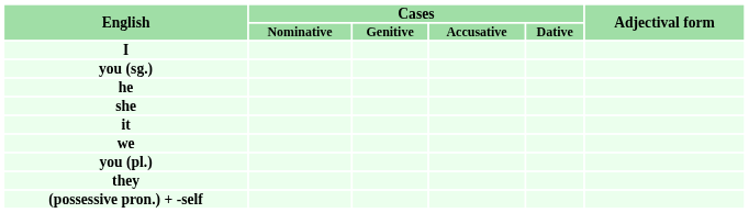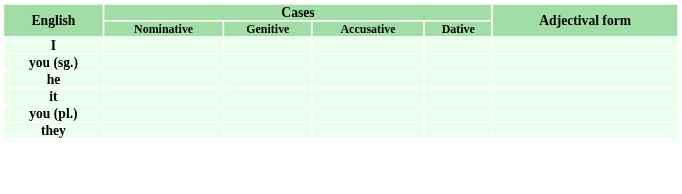- row: she
- row: we
- row: (possessive pron.) + -self
